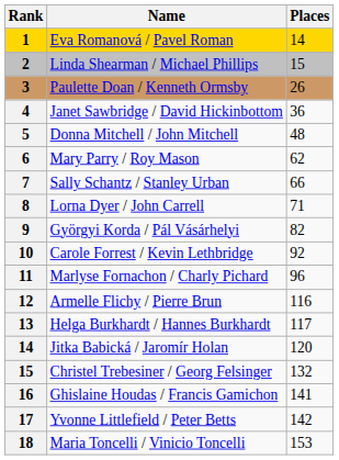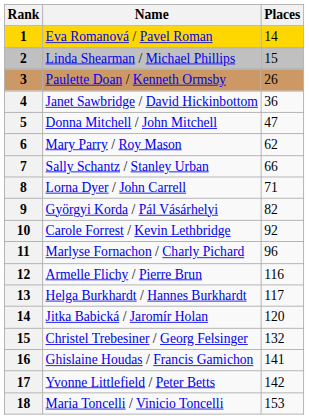Donna Mitchell / John Mitchell | Places: 48 -> 47
